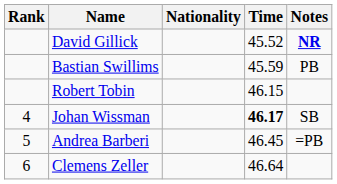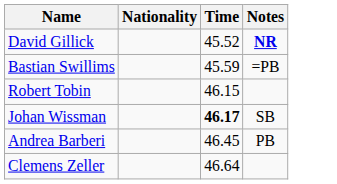- column: Rank | 4 | 5 | 6
Bastian Swillims | Notes: PB -> =PB
Andrea Barberi | Notes: =PB -> PB
